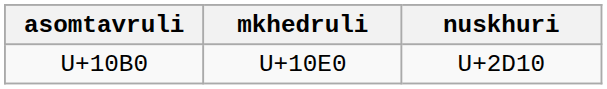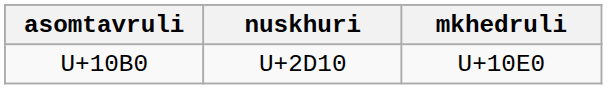columns swapped: nuskhuri <-> mkhedruli
